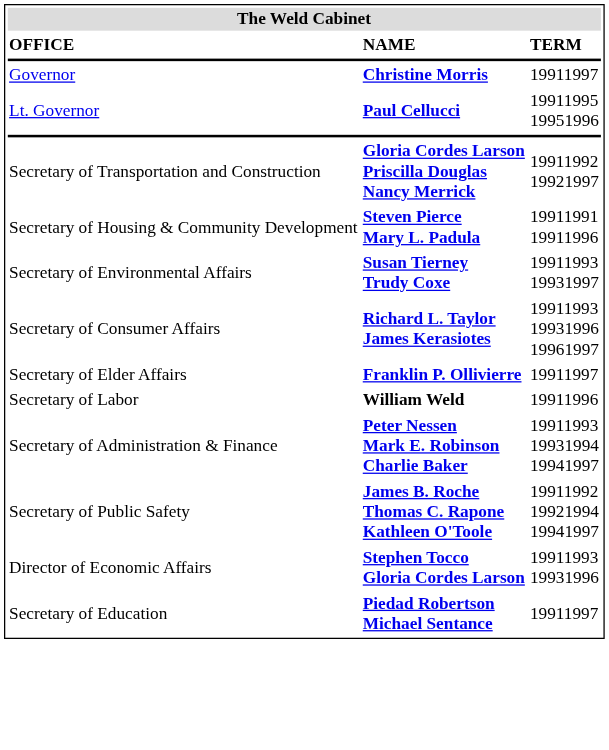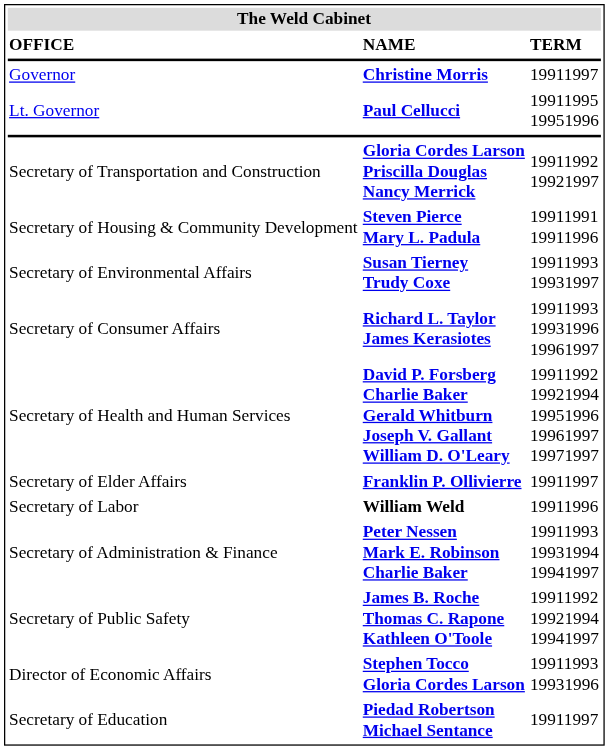+ row: Secretary of Health and Human Services | David P. Forsberg Charlie Baker Gerald Whitburn Joseph V. Gallant William D. O'Leary | 19911992 19921994 19951996 19961997 19971997
